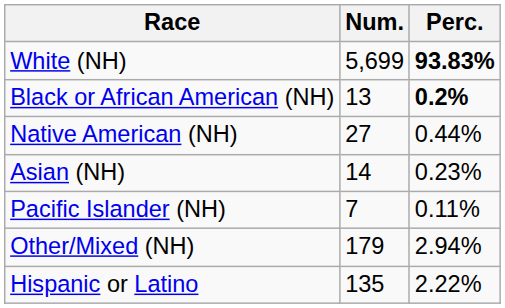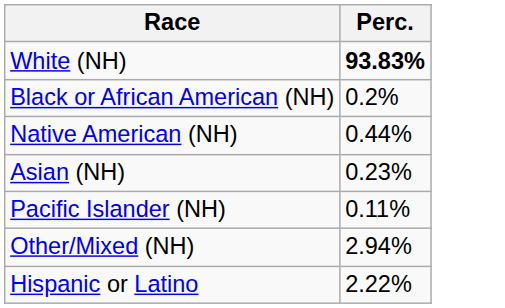- column: Num. | 5,699 | 13 | 27 | 14 | 7 | 179 | 135
Black or African American (NH) | Perc.: bold -> normal
